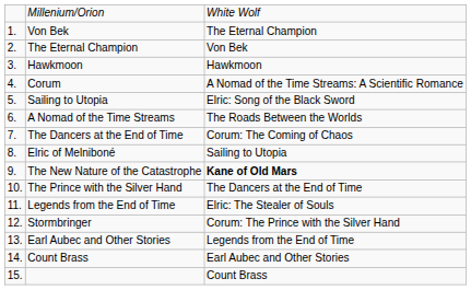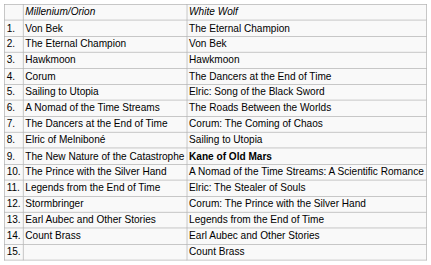Corum | column 3: A Nomad of the Time Streams: A Scientific Romance -> The Dancers at the End of Time
The Prince with the Silver Hand | column 3: The Dancers at the End of Time -> A Nomad of the Time Streams: A Scientific Romance
